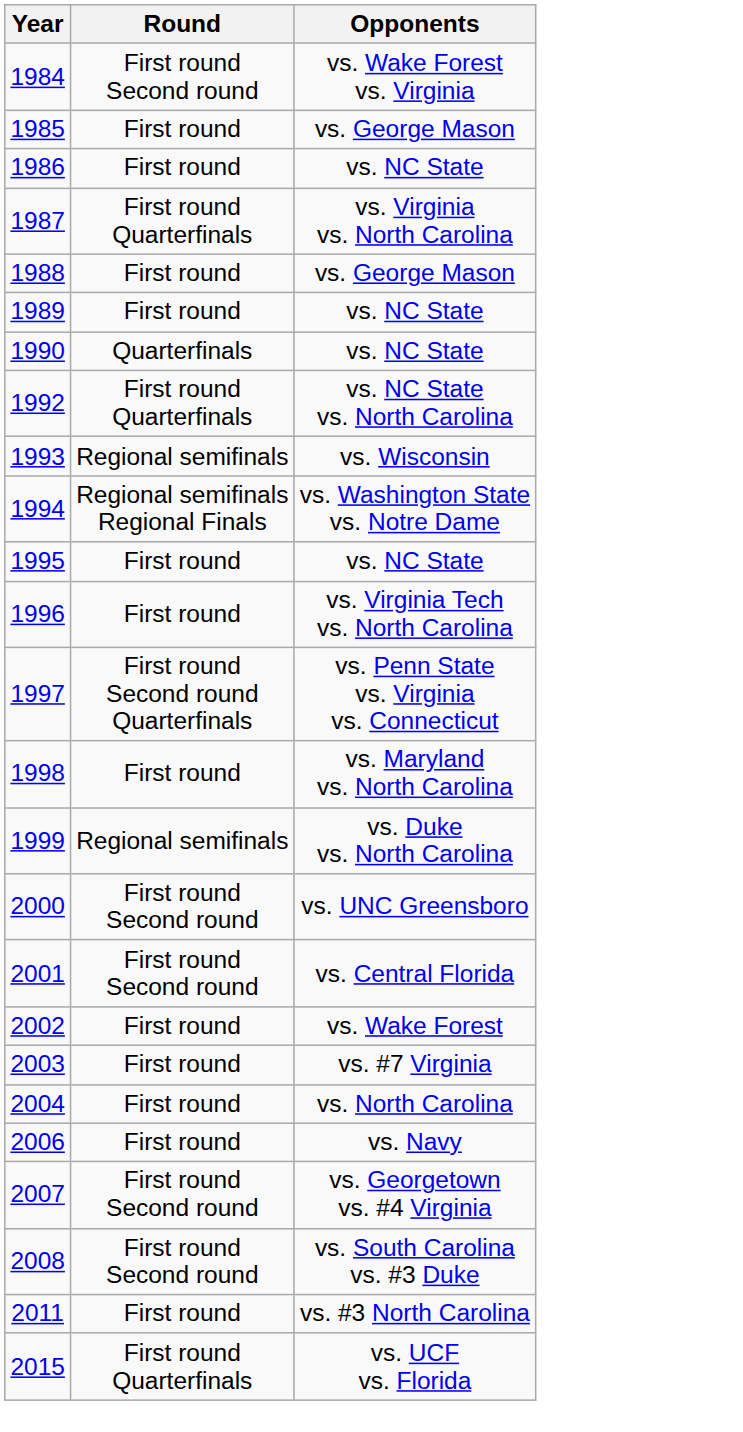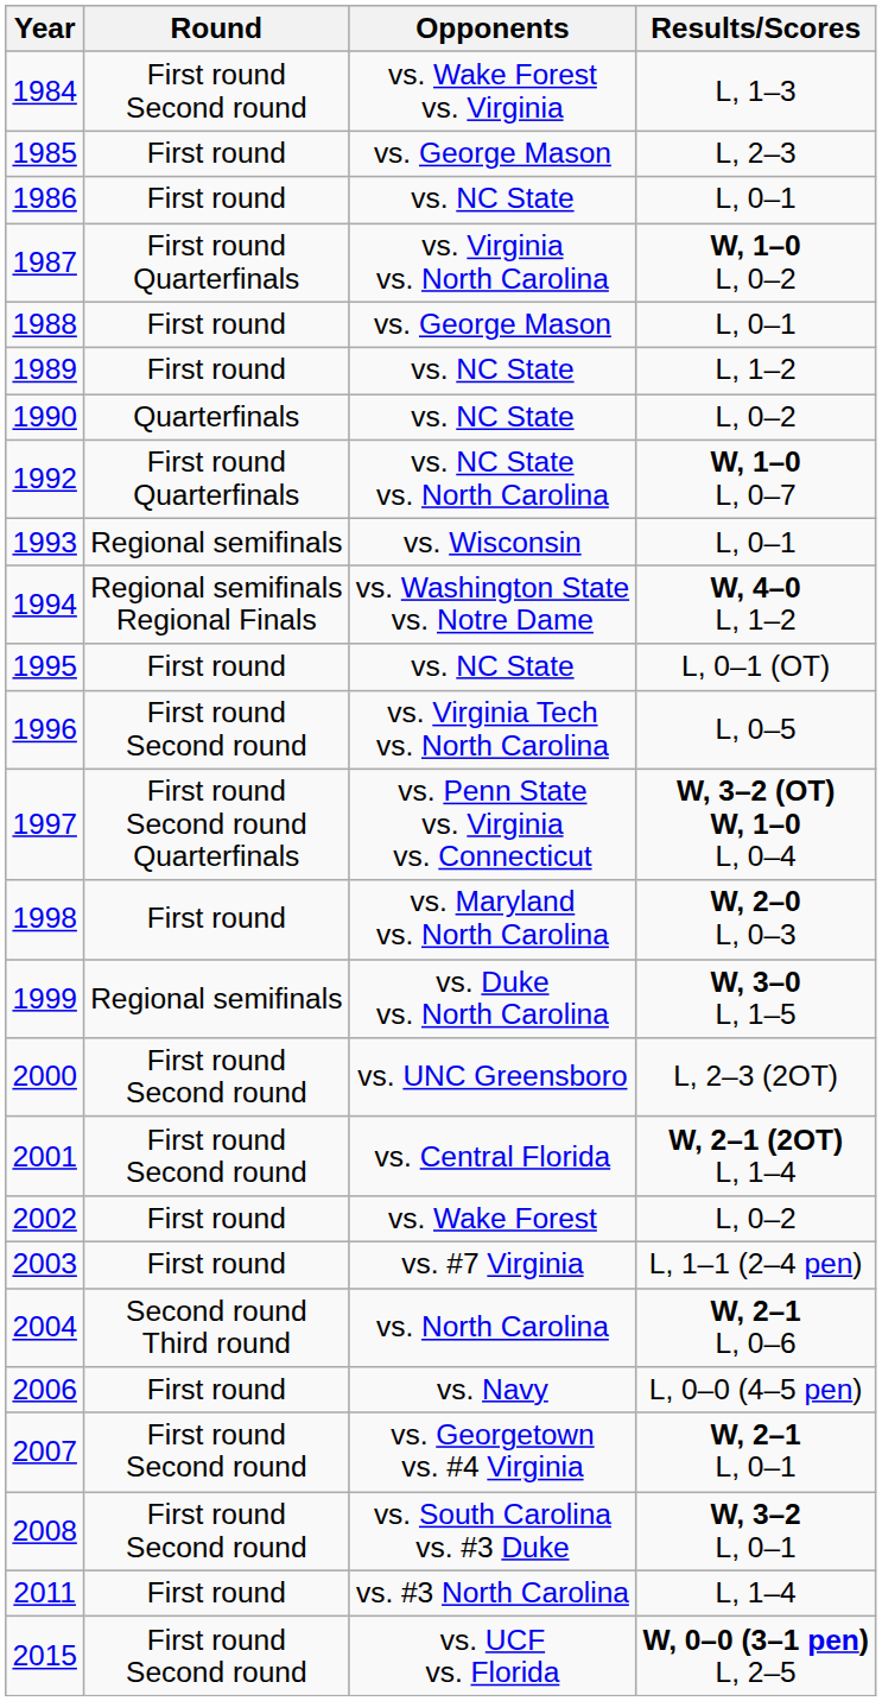+ column: Results/Scores | L, 1–3 | L, 2–3 | L, 0–1 | W, 1–0 L, 0–2 | L, 0–1 | L, 1–2 | L, 0–2 | W, 1–0 L, 0–7 | L, 0–1 | W, 4–0 L, 1–2 | L, 0–1 (OT) | L, 0–5 | W, 3–2 (OT) W, 1–0 L, 0–4 | W, 2–0 L, 0–3 | W, 3–0 L, 1–5 | L, 2–3 (2OT) | W, 2–1 (2OT) L, 1–4 | L, 0–2 | L, 1–1 (2–4 pen) | W, 2–1 L, 0–6 | L, 0–0 (4–5 pen) | W, 2–1 L, 0–1 | W, 3–2 L, 0–1 | L, 1–4 | W, 0–0 (3–1 pen) L, 2–5
1996 | Round: First round -> First round Second round
2004 | Round: First round -> Second round Third round
2015 | Round: First round Quarterfinals -> First round Second round
